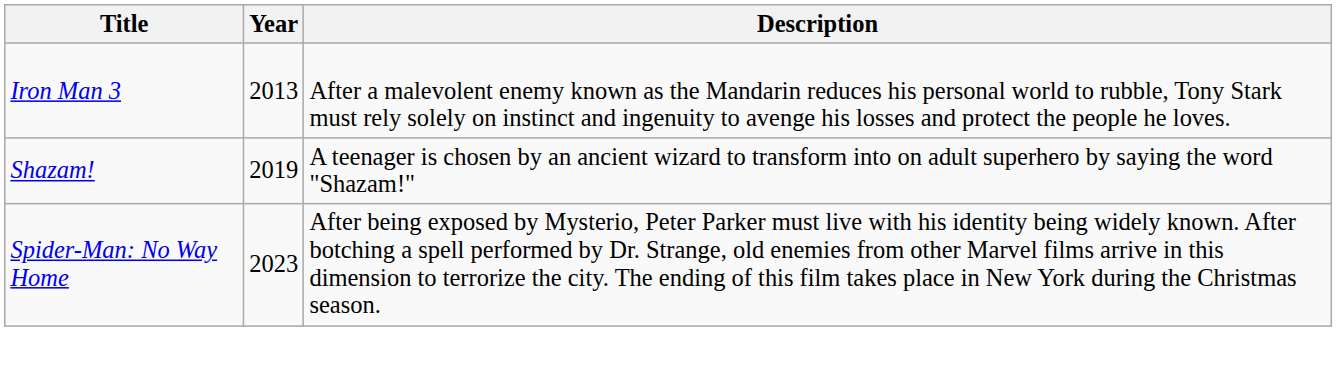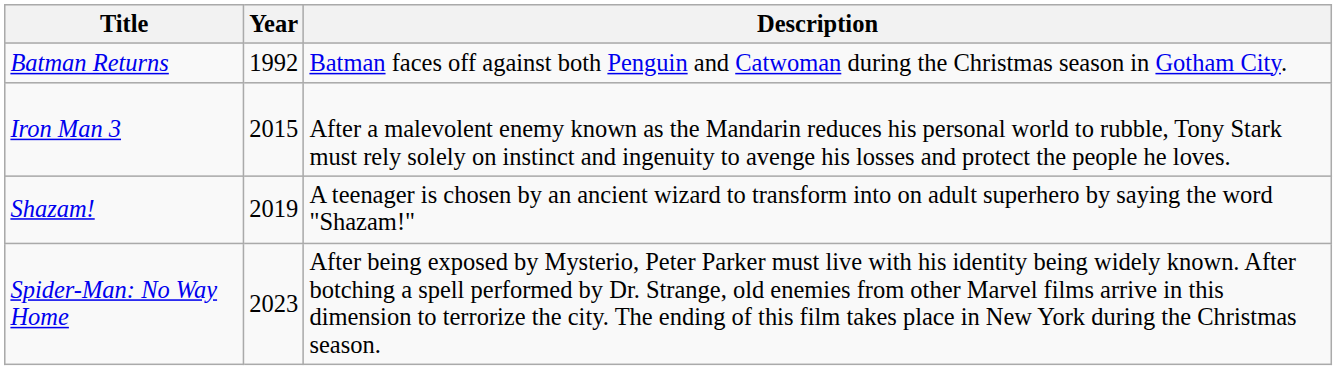+ row: Batman Returns | 1992 | Batman faces off against both Penguin and Catwoman during the Christmas season in Gotham City.
Iron Man 3 | Year: 2013 -> 2015
